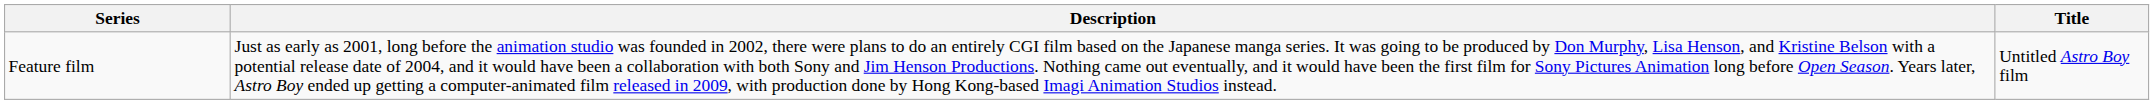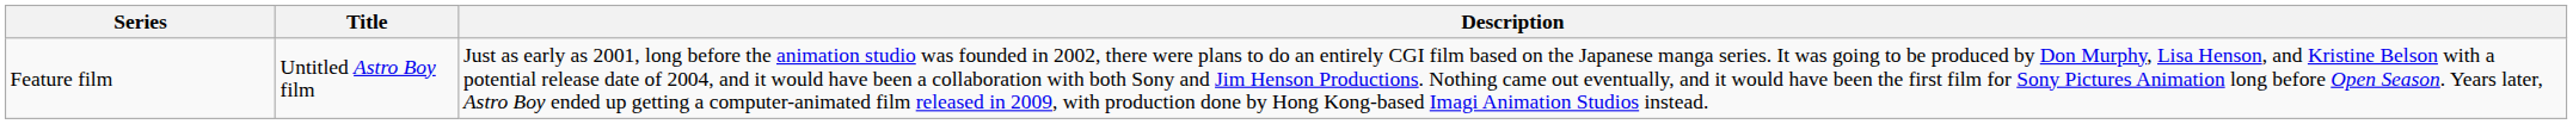columns swapped: Title <-> Description
